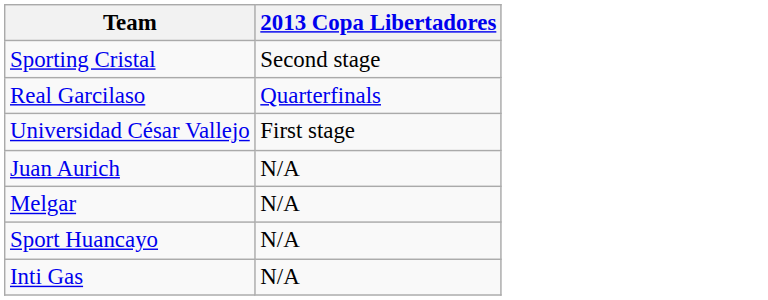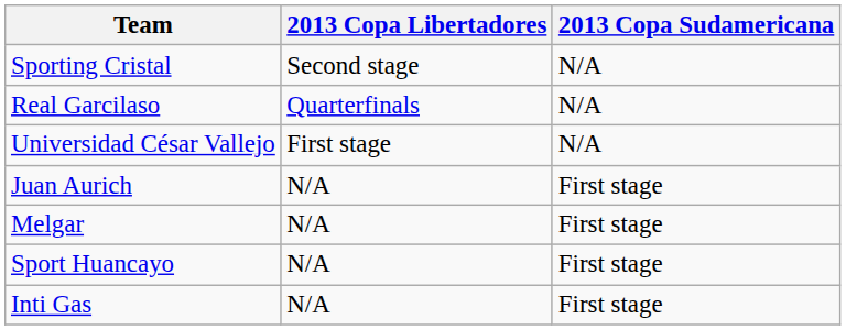+ column: 2013 Copa Sudamericana | N/A | N/A | N/A | First stage | First stage | First stage | First stage
